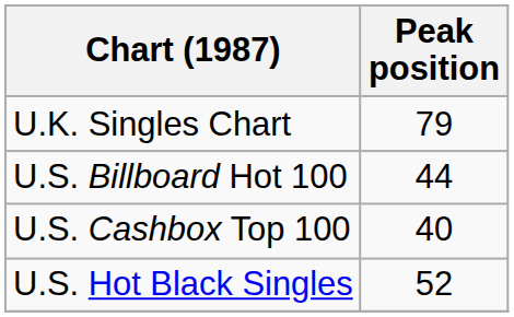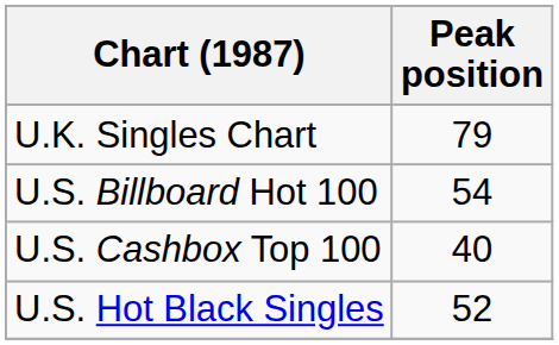U.S. Billboard Hot 100 | Peak position: 44 -> 54
